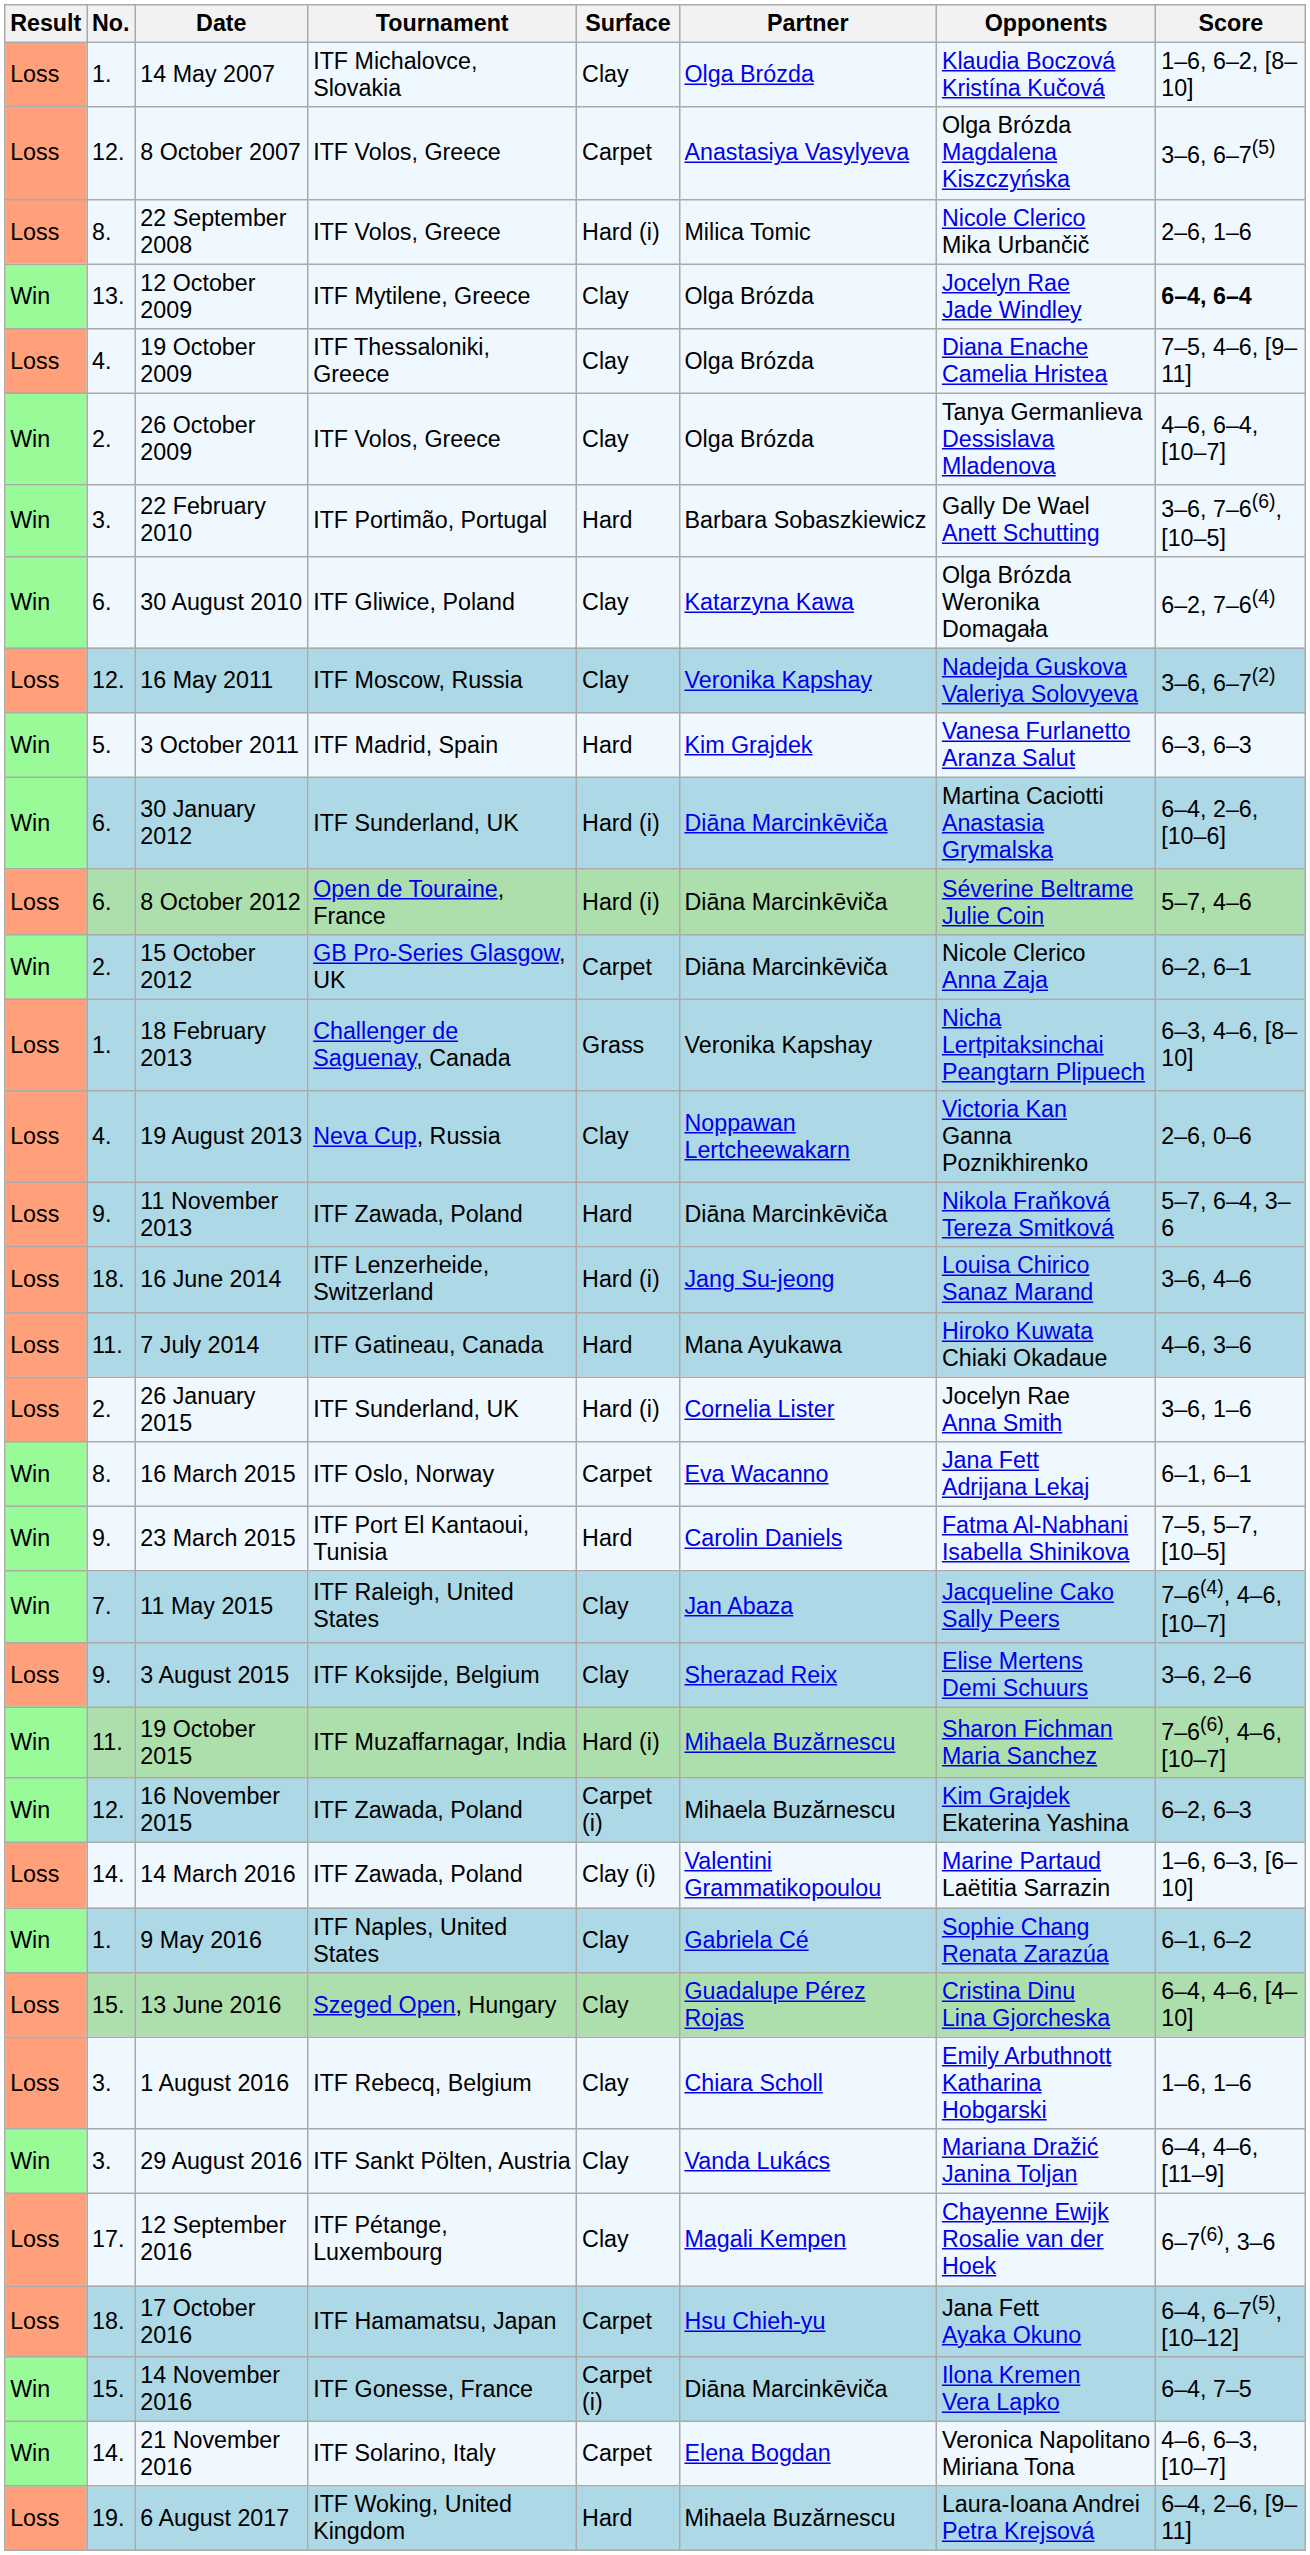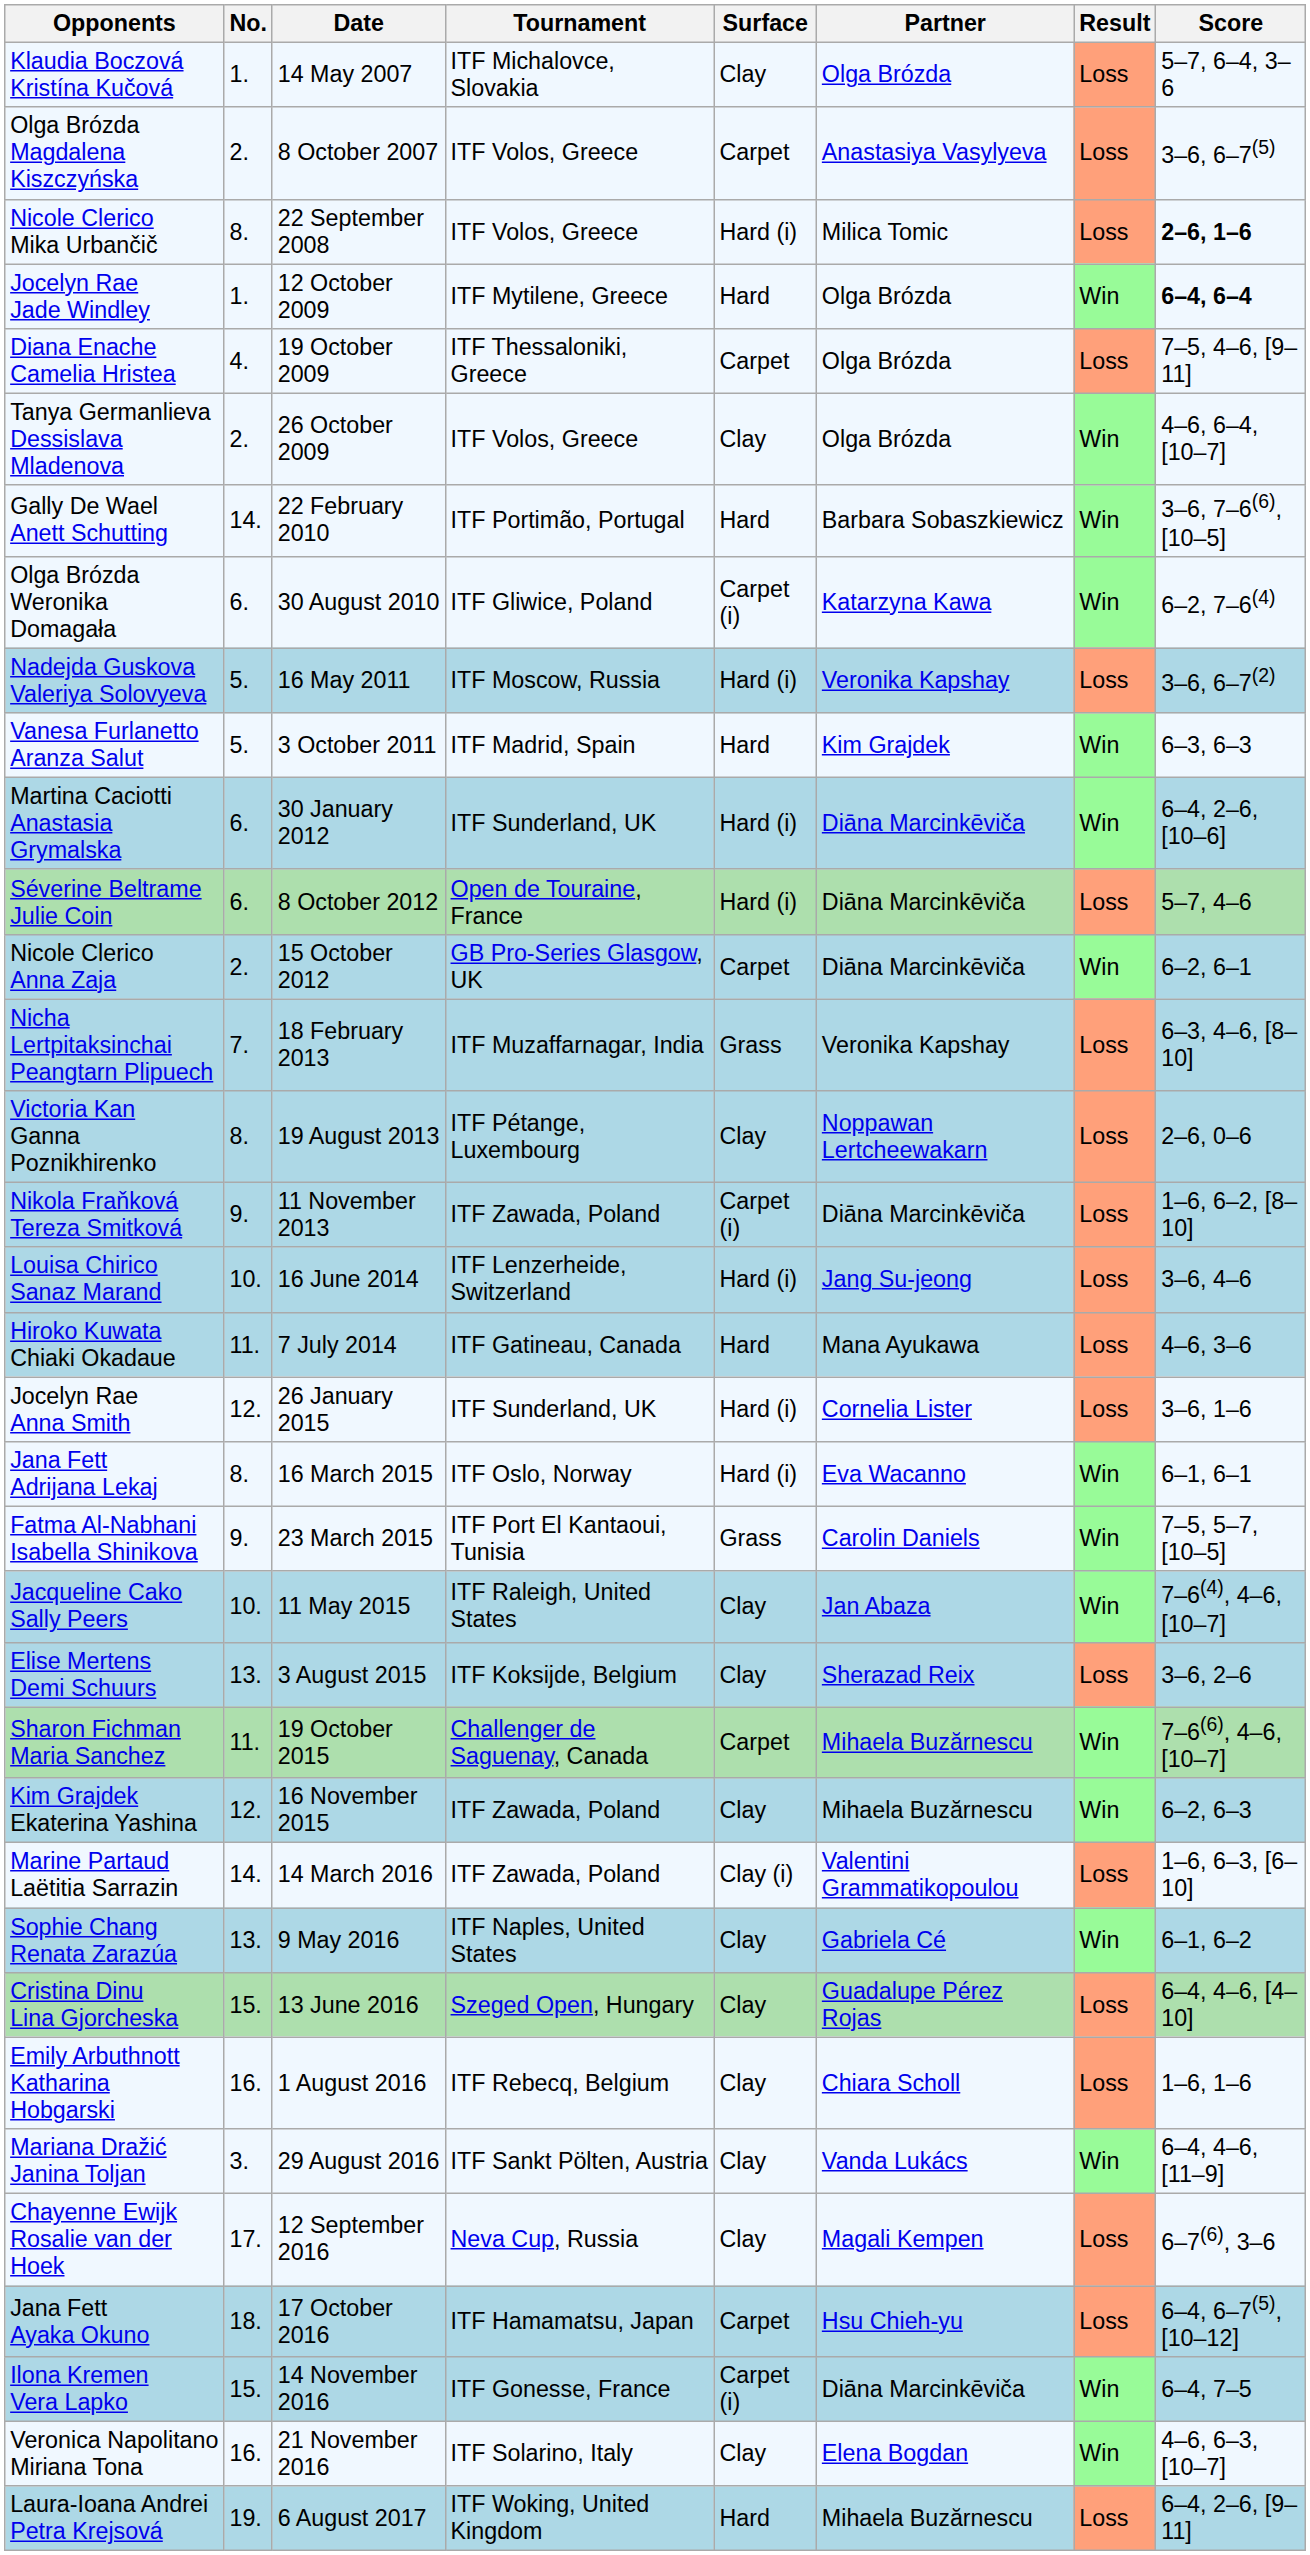columns swapped: Result <-> Opponents
14 May 2007 | Score: 1–6, 6–2, [8–10] -> 5–7, 6–4, 3–6
8 October 2007 | No.: 12. -> 2.
22 September 2008 | Score: normal -> bold
12 October 2009 | No.: 13. -> 1.
12 October 2009 | Surface: Clay -> Hard
19 October 2009 | Surface: Clay -> Carpet
22 February 2010 | No.: 3. -> 14.
30 August 2010 | Surface: Clay -> Carpet (i)
16 May 2011 | No.: 12. -> 5.
16 May 2011 | Surface: Clay -> Hard (i)
18 February 2013 | No.: 1. -> 7.
18 February 2013 | Tournament: Challenger de Saguenay, Canada -> ITF Muzaffarnagar, India
19 August 2013 | No.: 4. -> 8.
19 August 2013 | Tournament: Neva Cup, Russia -> ITF Pétange, Luxembourg
11 November 2013 | Surface: Hard -> Carpet (i)
11 November 2013 | Score: 5–7, 6–4, 3–6 -> 1–6, 6–2, [8–10]
16 June 2014 | No.: 18. -> 10.
26 January 2015 | No.: 2. -> 12.
16 March 2015 | Surface: Carpet -> Hard (i)
23 March 2015 | Surface: Hard -> Grass
11 May 2015 | No.: 7. -> 10.
3 August 2015 | No.: 9. -> 13.
19 October 2015 | Tournament: ITF Muzaffarnagar, India -> Challenger de Saguenay, Canada
19 October 2015 | Surface: Hard (i) -> Carpet
16 November 2015 | Surface: Carpet (i) -> Clay
9 May 2016 | No.: 1. -> 13.
1 August 2016 | No.: 3. -> 16.
12 September 2016 | Tournament: ITF Pétange, Luxembourg -> Neva Cup, Russia
21 November 2016 | No.: 14. -> 16.
21 November 2016 | Surface: Carpet -> Clay
